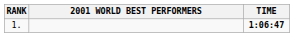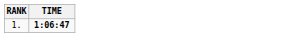- column: 2001 WORLD BEST PERFORMERS
